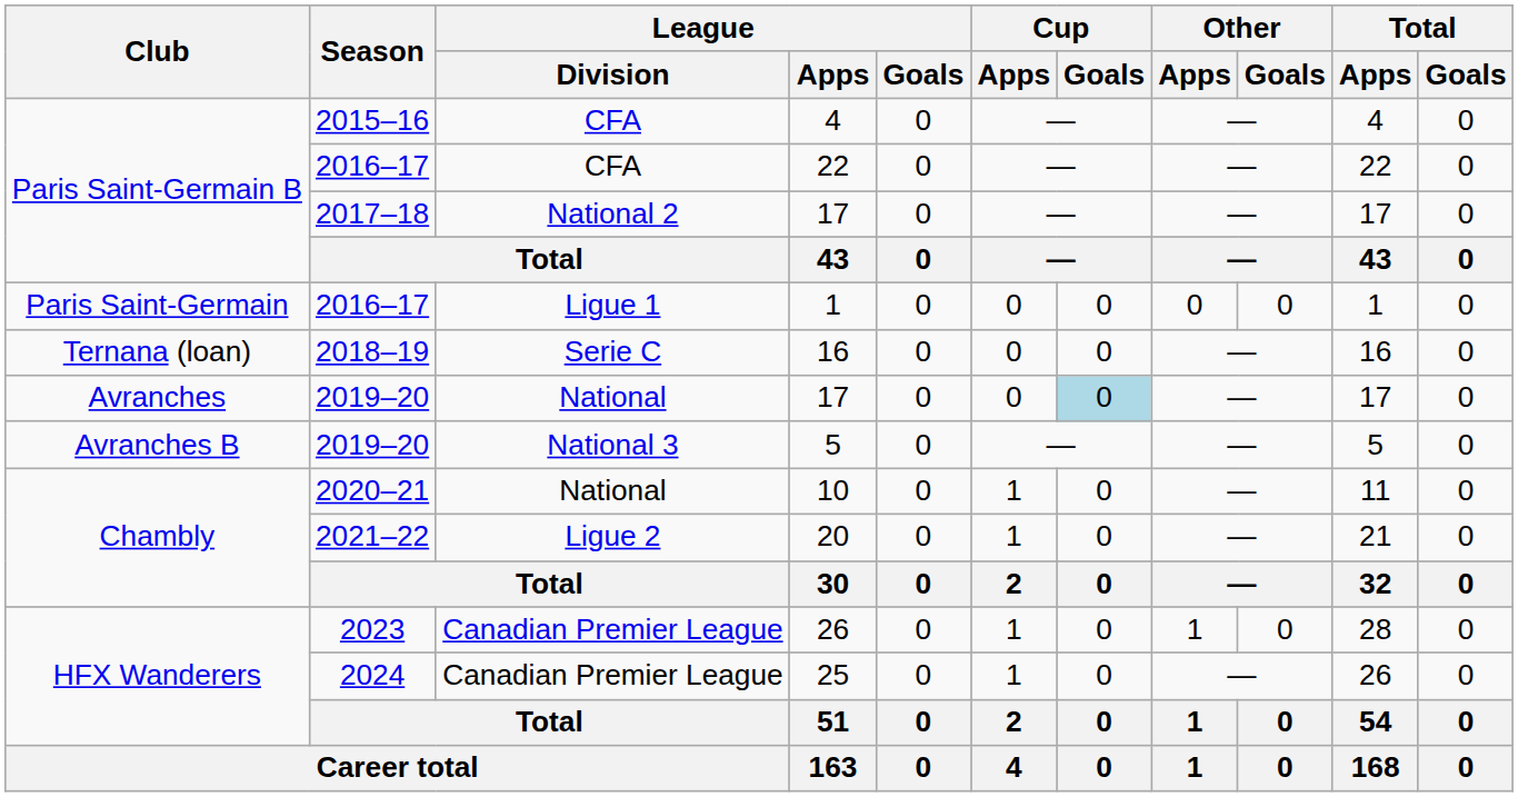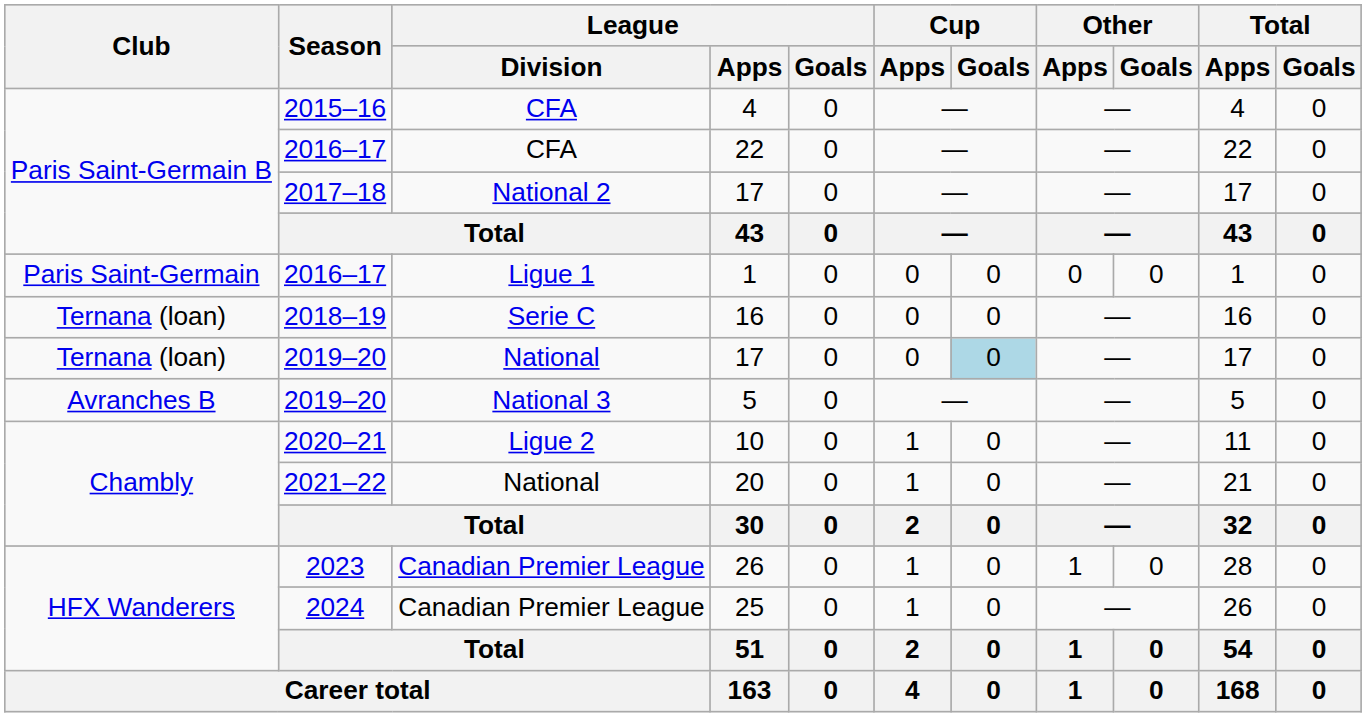2019–20 / 17 | Club: Avranches -> Ternana (loan)
10 | League / Division: National -> Ligue 2
20 | League / Division: Ligue 2 -> National
